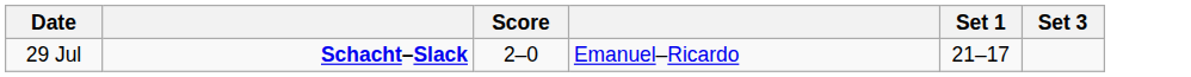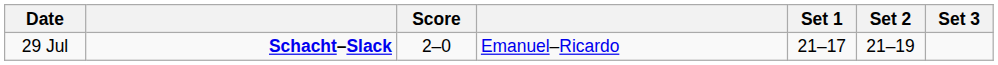+ column: Set 2 | 21–19
